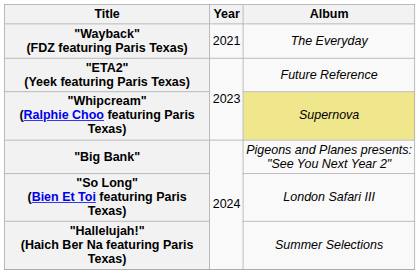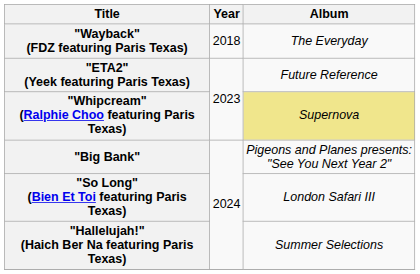"Wayback" (FDZ featuring Paris Texas) | Year: 2021 -> 2018
